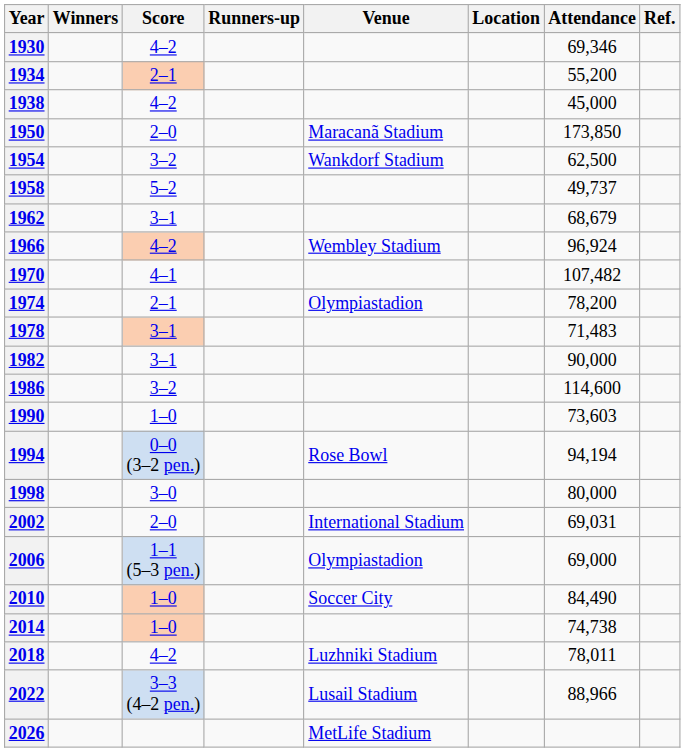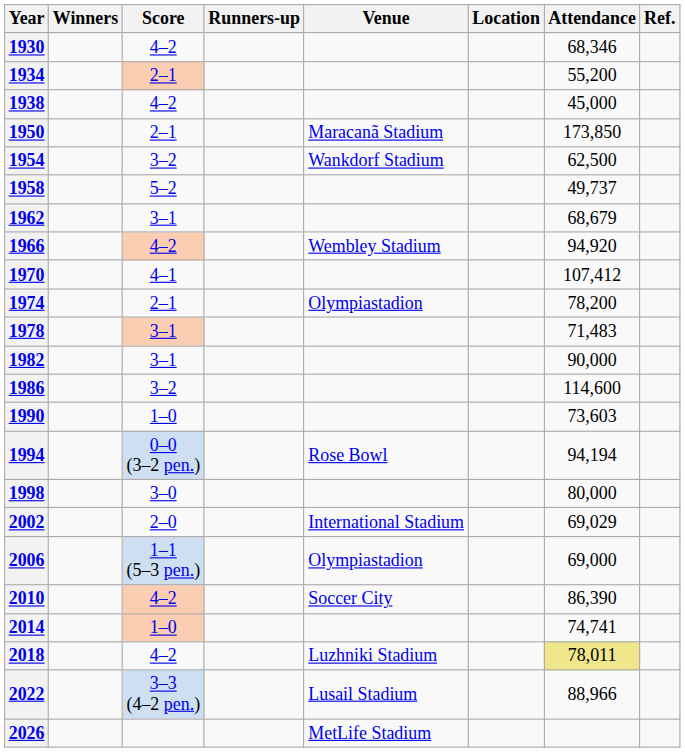1930 | Attendance: 69,346 -> 68,346
1950 | Score: 2–0 -> 2–1
1966 | Attendance: 96,924 -> 94,920
1970 | Attendance: 107,482 -> 107,412
2002 | Attendance: 69,031 -> 69,029
2010 | Score: 1–0 -> 4–2
2010 | Attendance: 84,490 -> 86,390
2014 | Attendance: 74,738 -> 74,741
2018 | Attendance: no background -> khaki background
